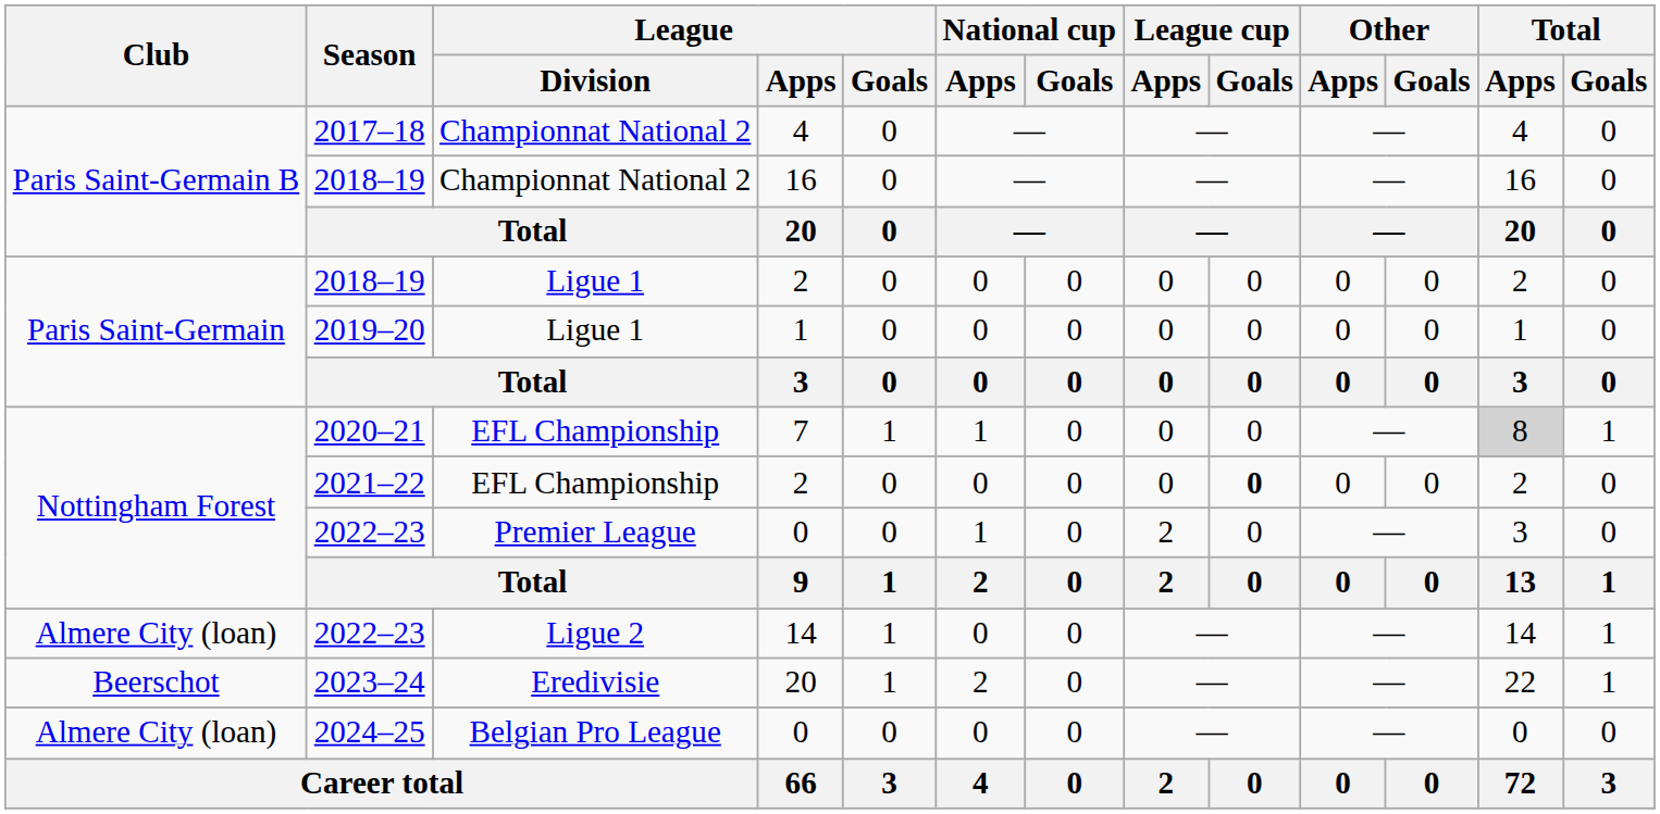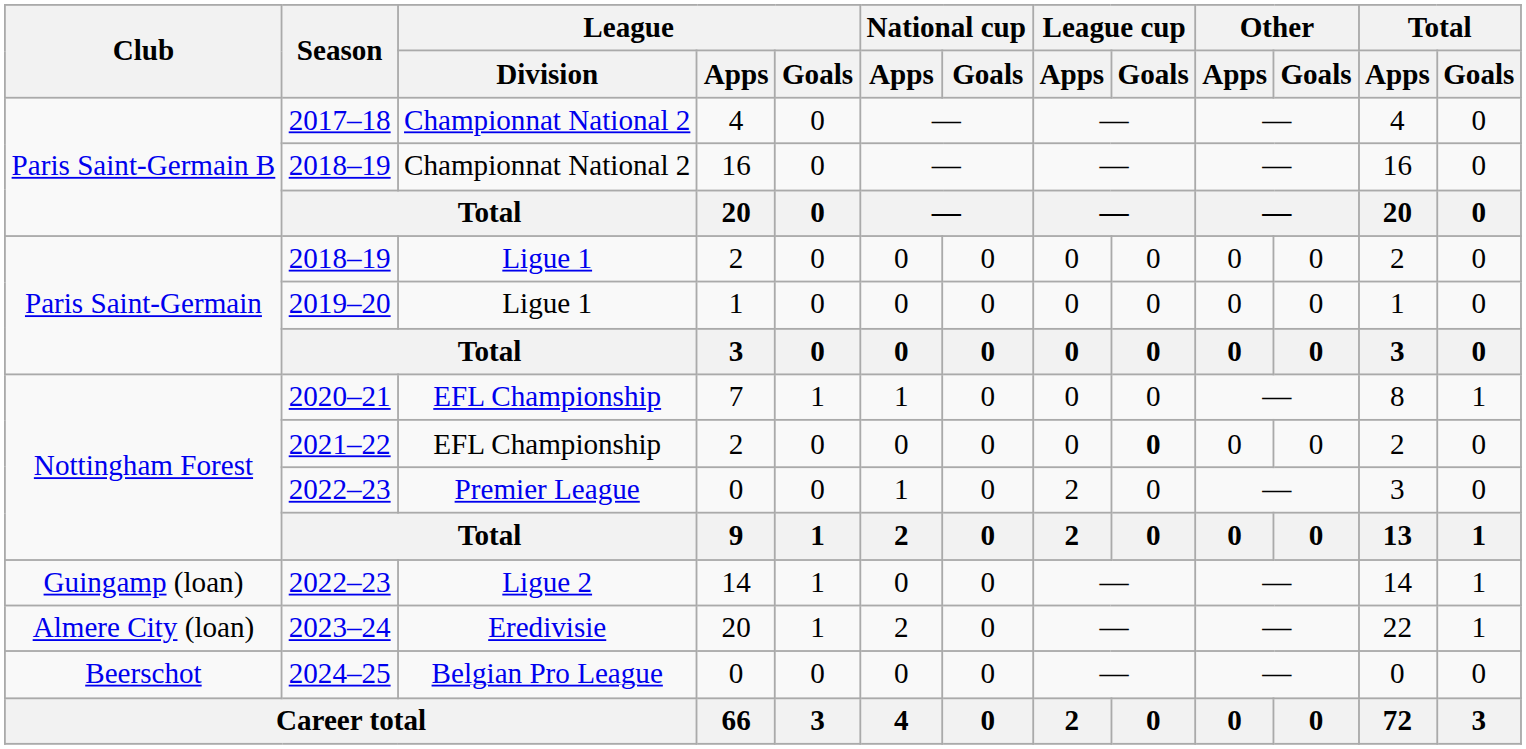2020–21 | Total / Apps: lightgrey background -> no background
2022–23 / 14 | Club: Almere City (loan) -> Guingamp (loan)
2023–24 | Club: Beerschot -> Almere City (loan)
2024–25 | Club: Almere City (loan) -> Beerschot
